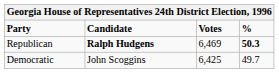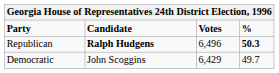Republican | Votes: 6,469 -> 6,496
Democratic | Votes: 6,425 -> 6,429
